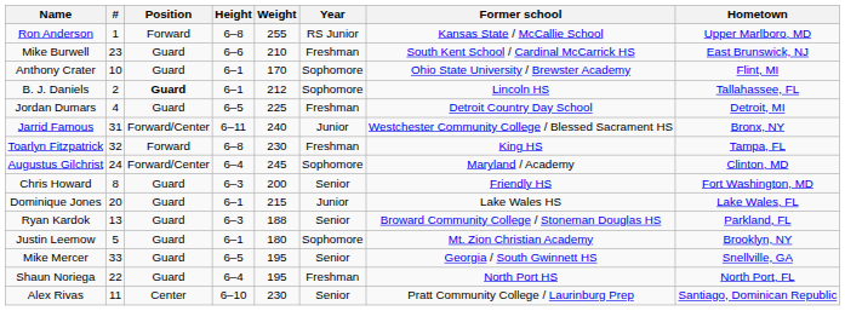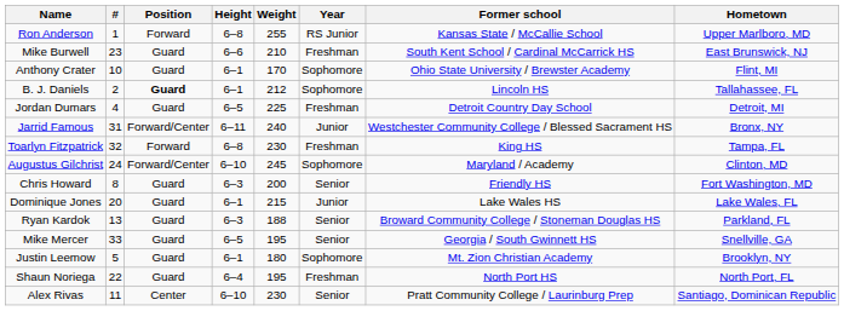Augustus Gilchrist | Height: 6–4 -> 6–10
rows swapped: Justin Leemow <-> Mike Mercer
